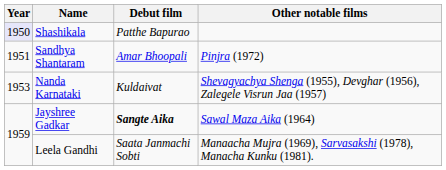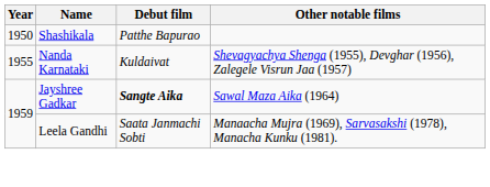Shashikala | Year: lavender background -> no background
- row: 1951 | Sandhya Shantaram | Amar Bhoopali | Pinjra (1972)
Nanda Karnataki | Year: 1953 -> 1955
